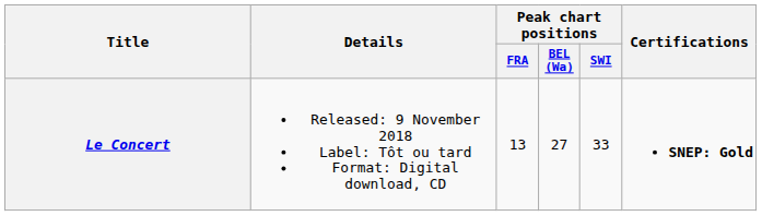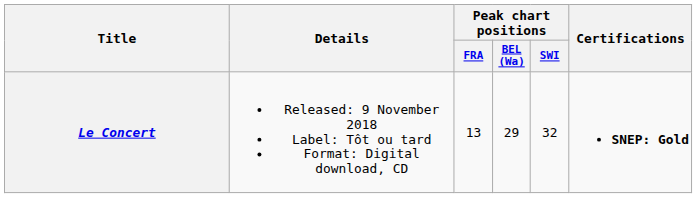Le Concert | Peak chart positions / BEL (Wa): 27 -> 29
Le Concert | Peak chart positions / SWI: 33 -> 32
